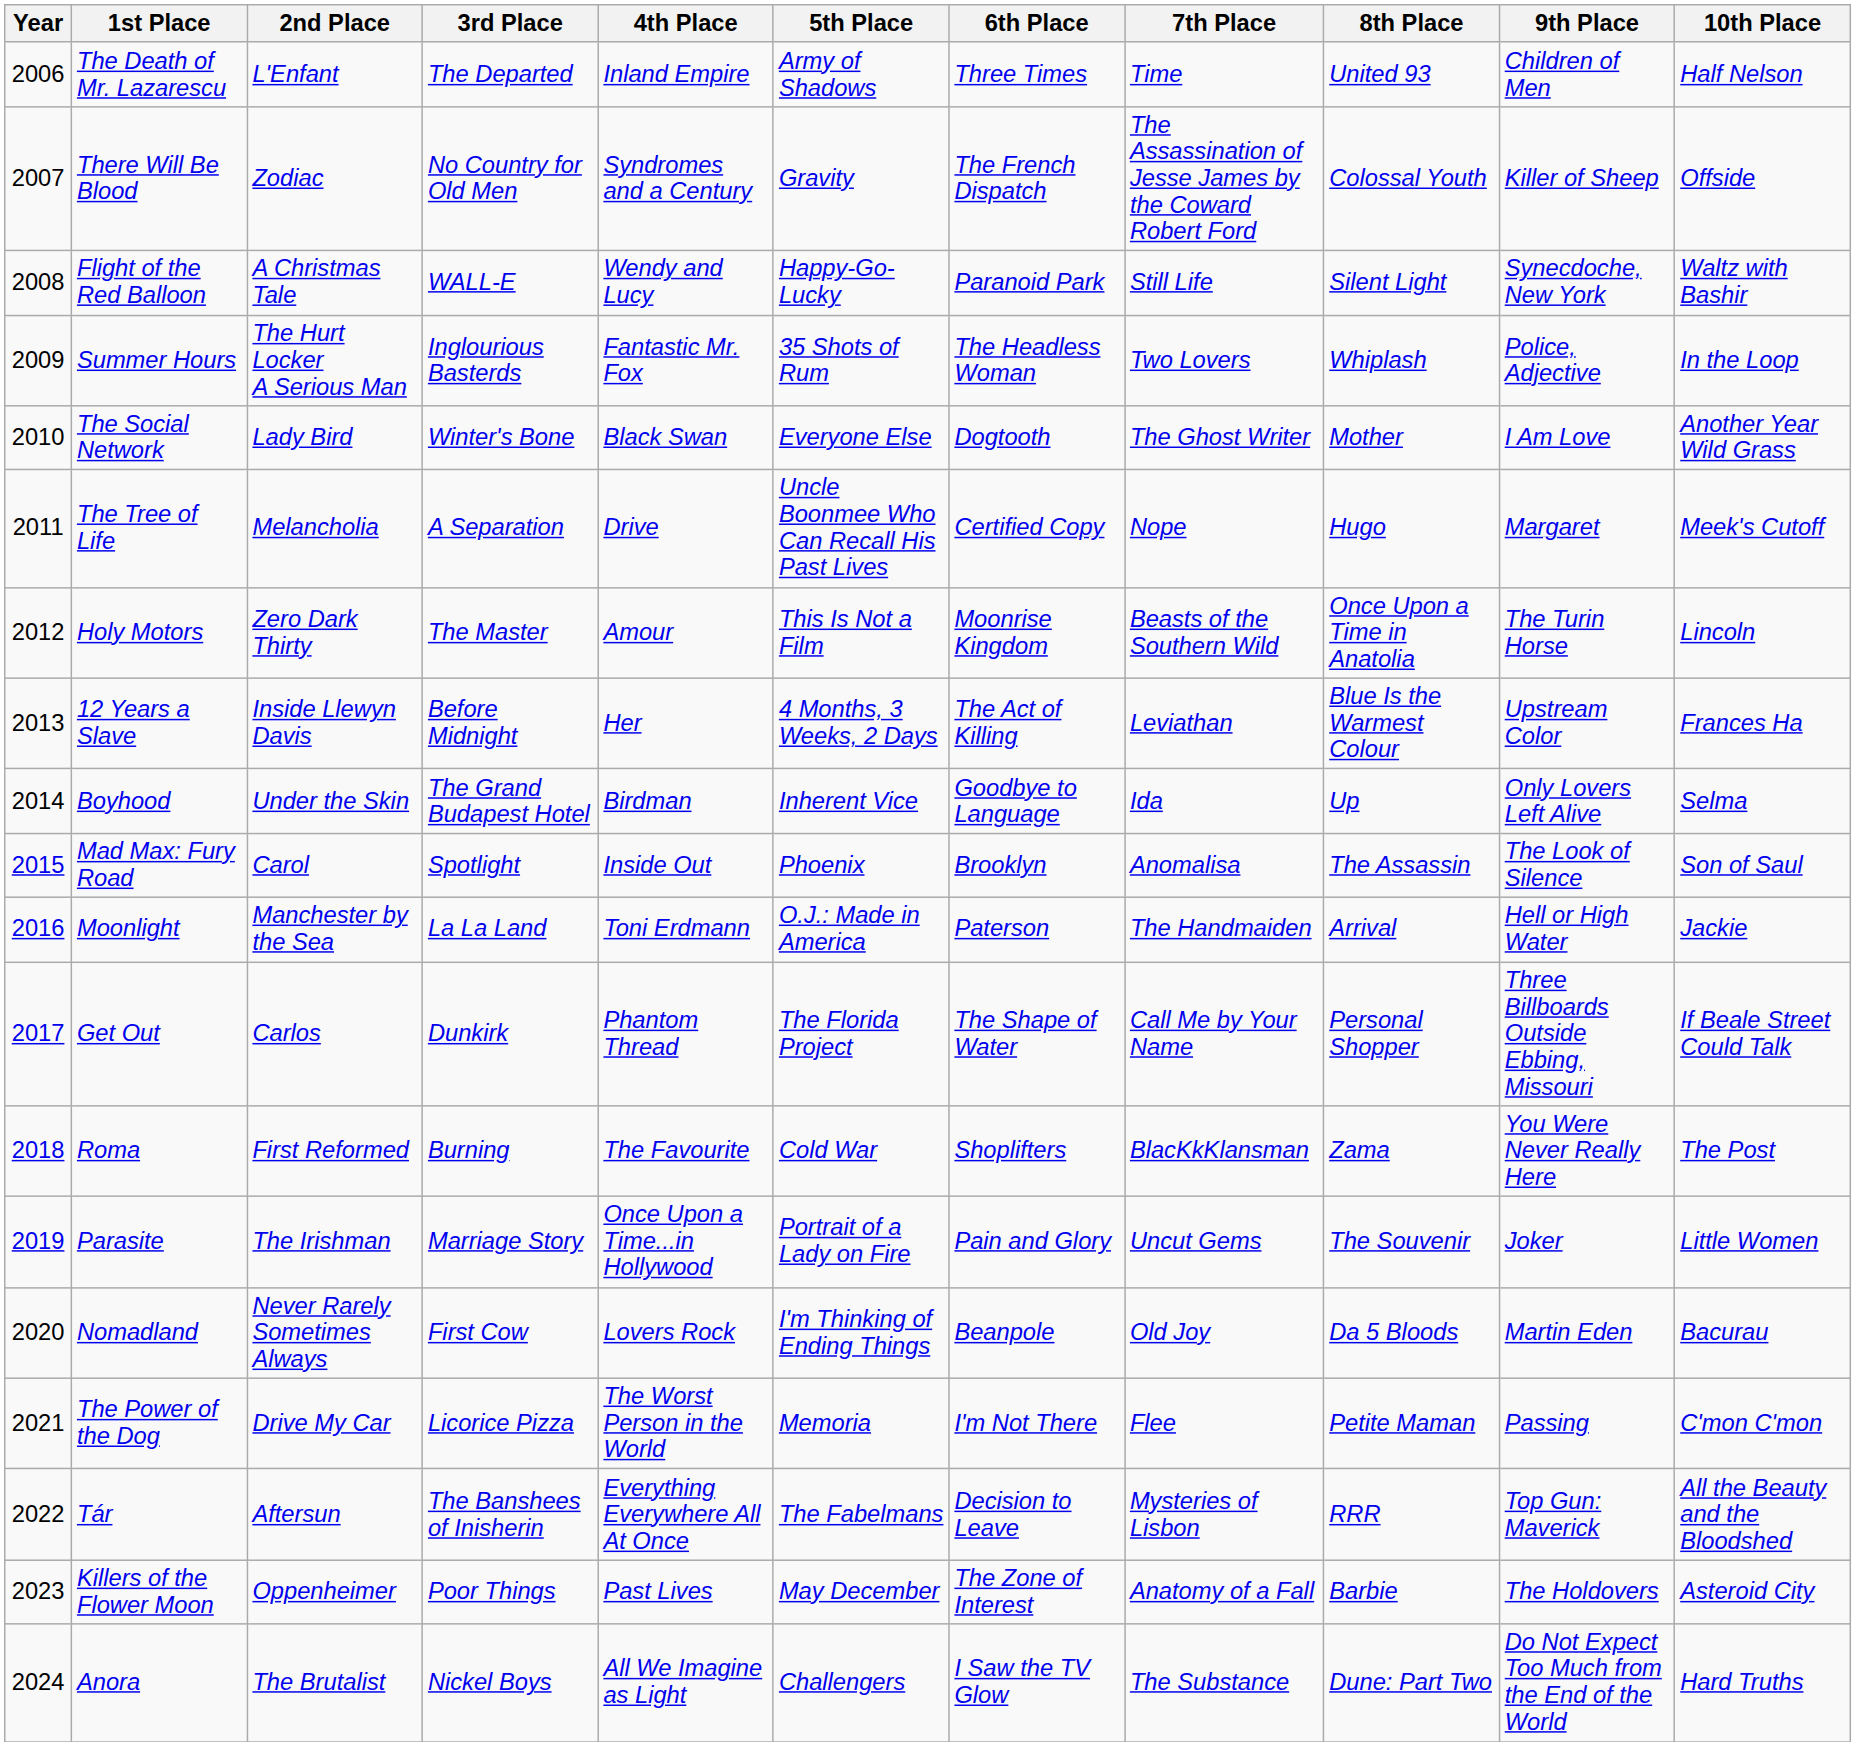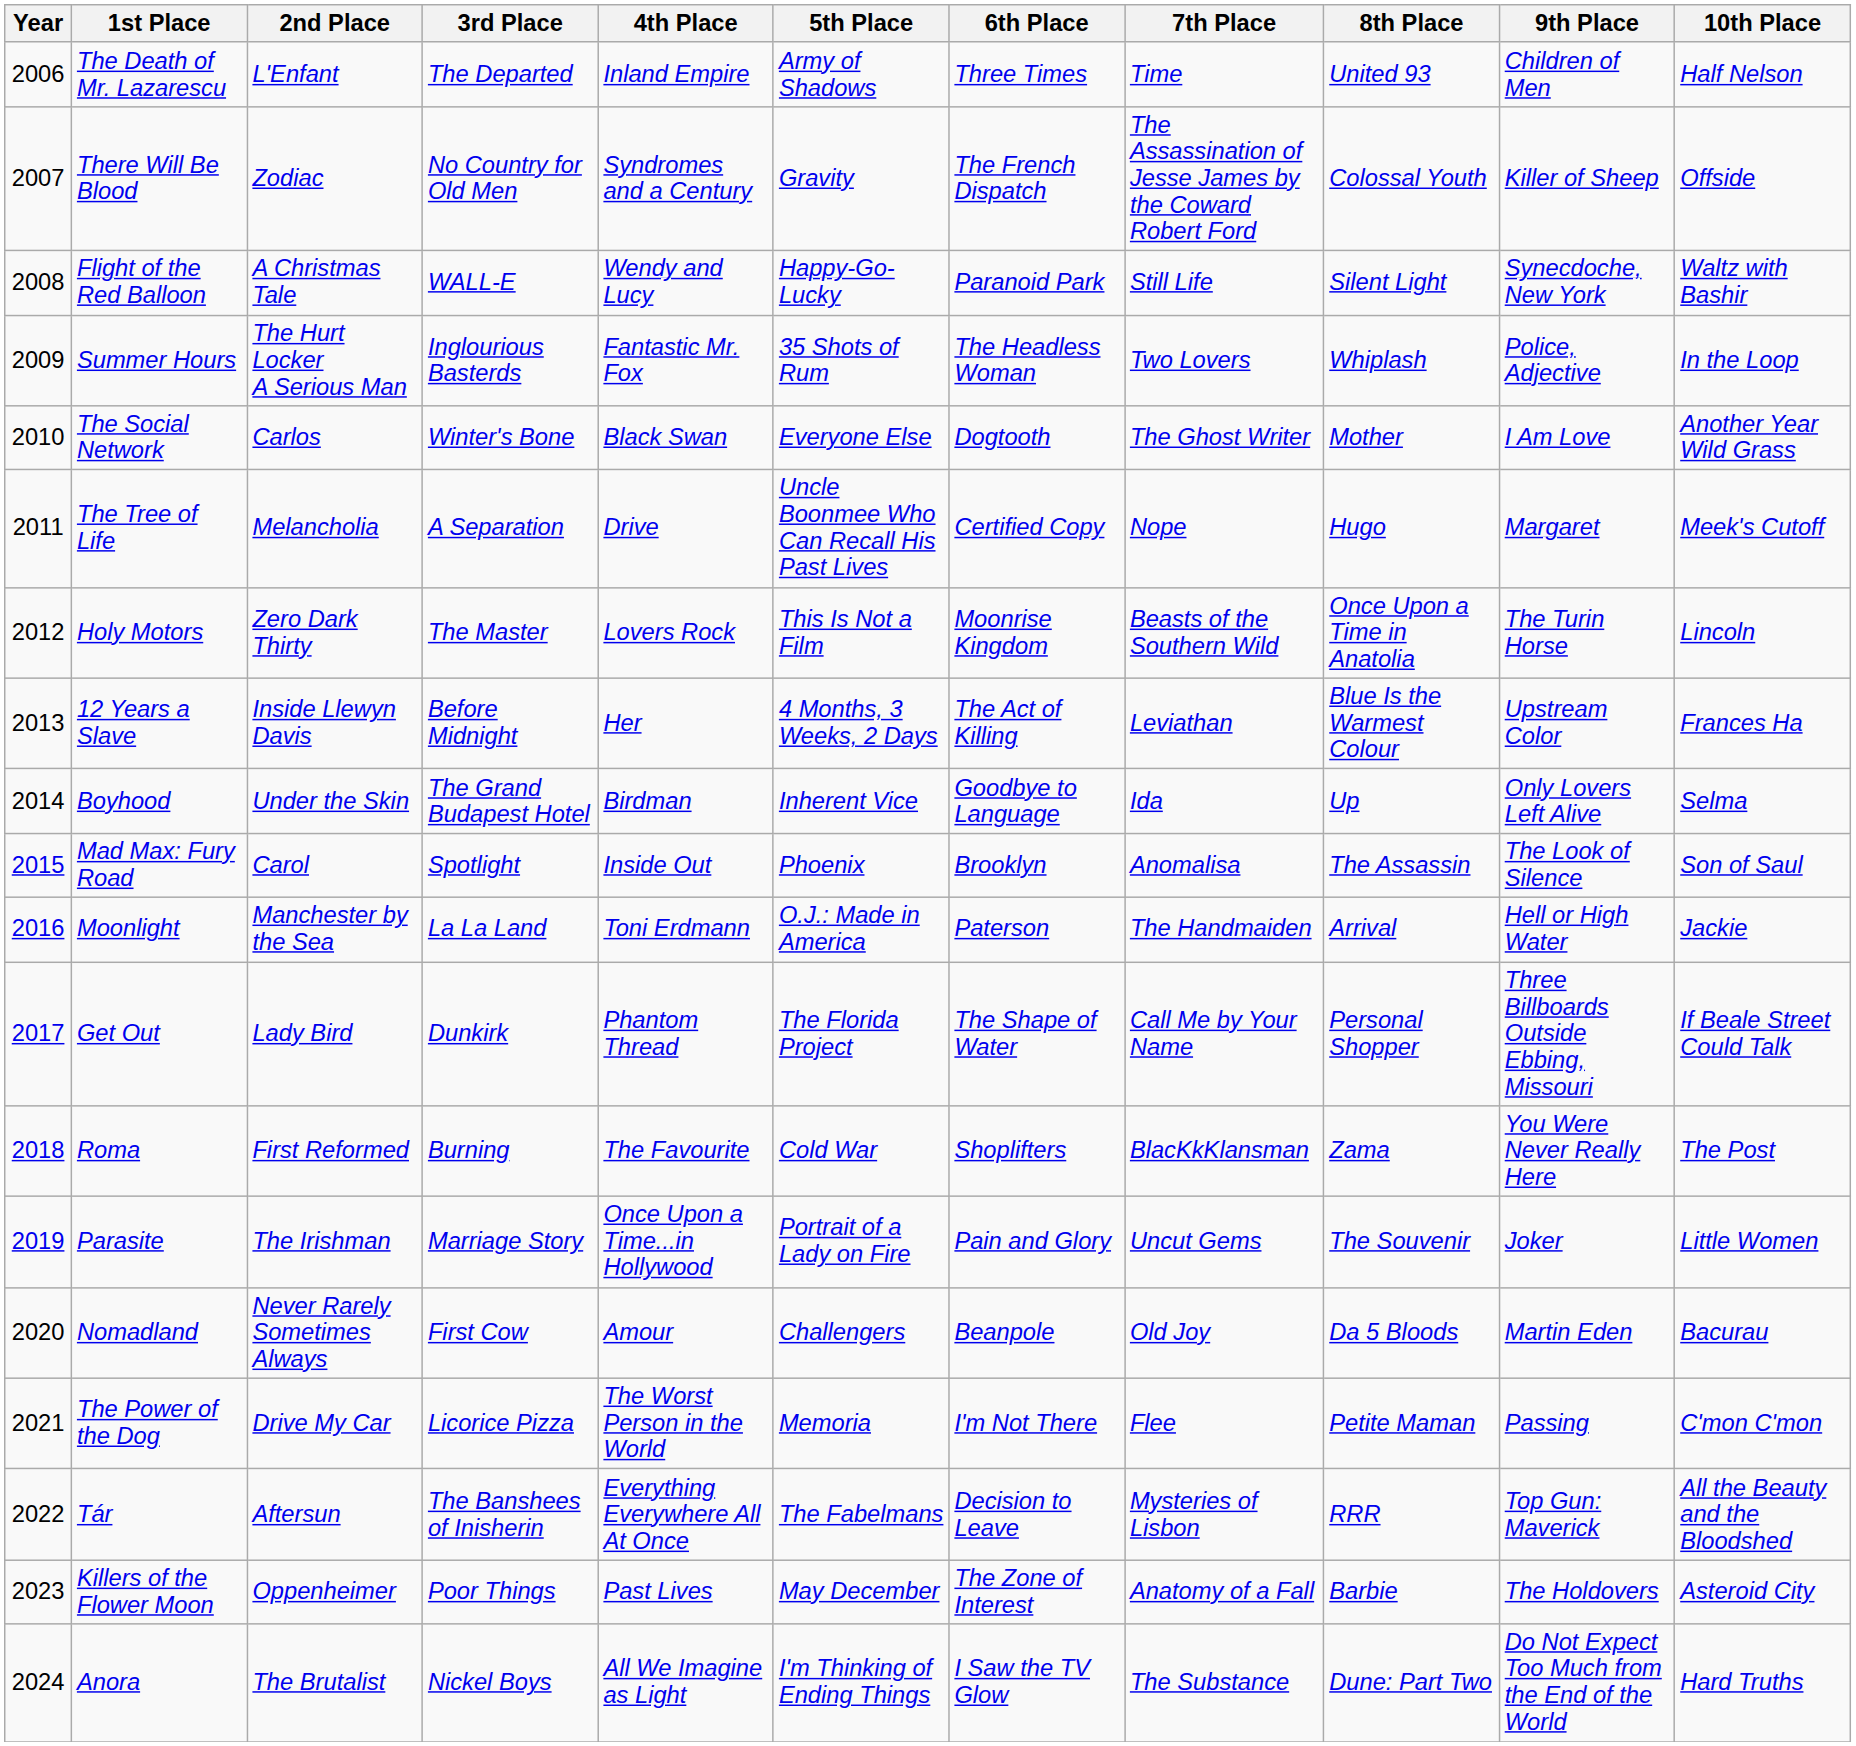The Social Network | 2nd Place: Lady Bird -> Carlos
Holy Motors | 4th Place: Amour -> Lovers Rock
Get Out | 2nd Place: Carlos -> Lady Bird
Nomadland | 4th Place: Lovers Rock -> Amour
Nomadland | 5th Place: I'm Thinking of Ending Things -> Challengers
Anora | 5th Place: Challengers -> I'm Thinking of Ending Things
